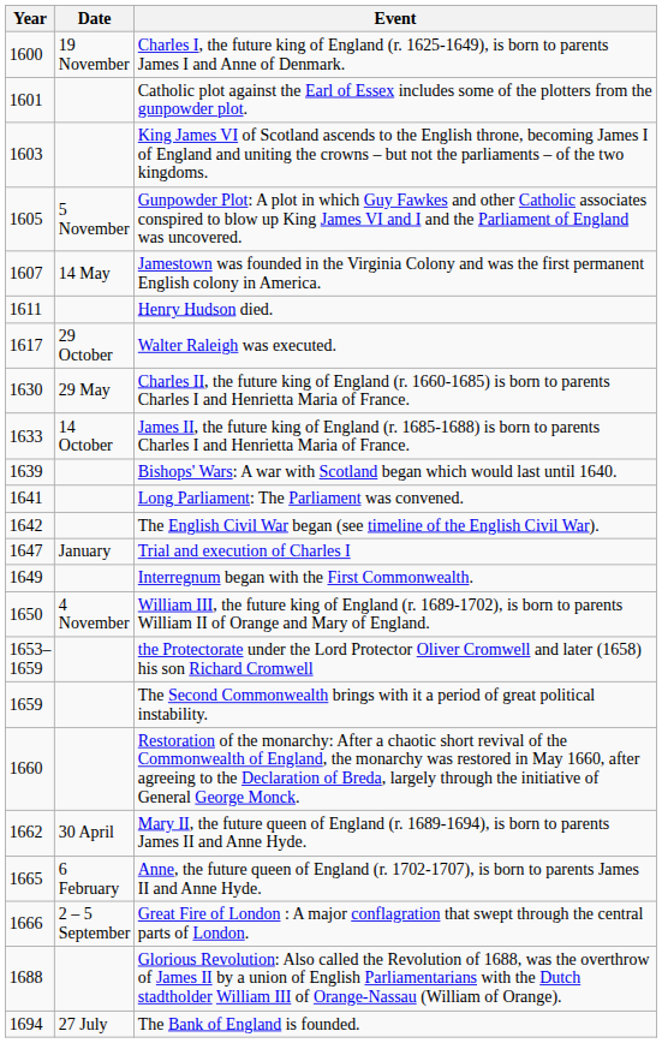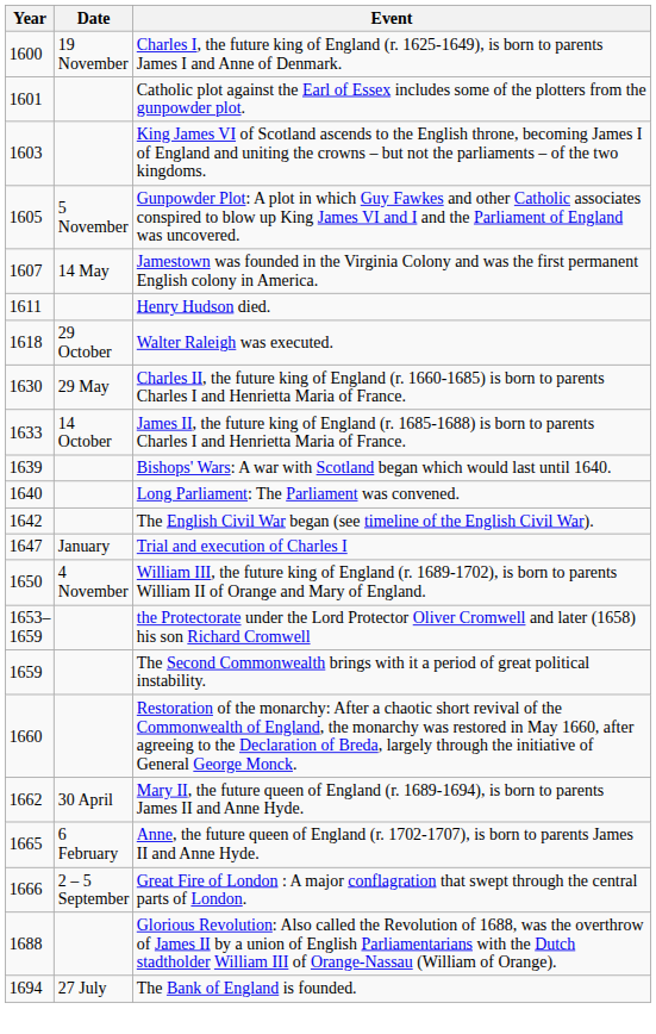Walter Raleigh was executed. | Year: 1617 -> 1618
Long Parliament: The Parliament was convened. | Year: 1641 -> 1640
- row: 1649 | Interregnum began with the First Commonwealth.
